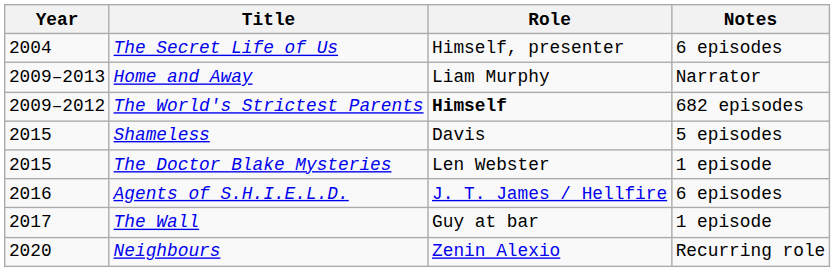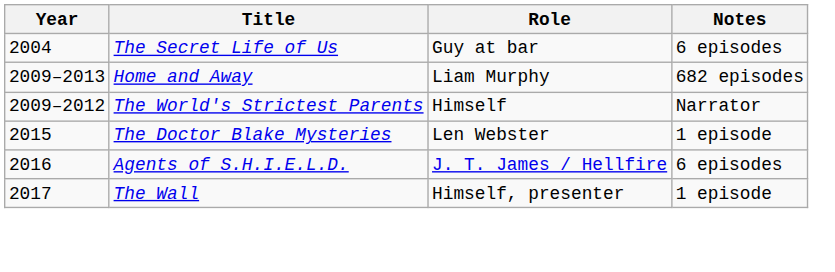The Secret Life of Us | Role: Himself, presenter -> Guy at bar
Home and Away | Notes: Narrator -> 682 episodes
The World's Strictest Parents | Role: bold -> normal
The World's Strictest Parents | Notes: 682 episodes -> Narrator
- row: 2015 | Shameless | Davis | 5 episodes
The Wall | Role: Guy at bar -> Himself, presenter
- row: 2020 | Neighbours | Zenin Alexio | Recurring role
